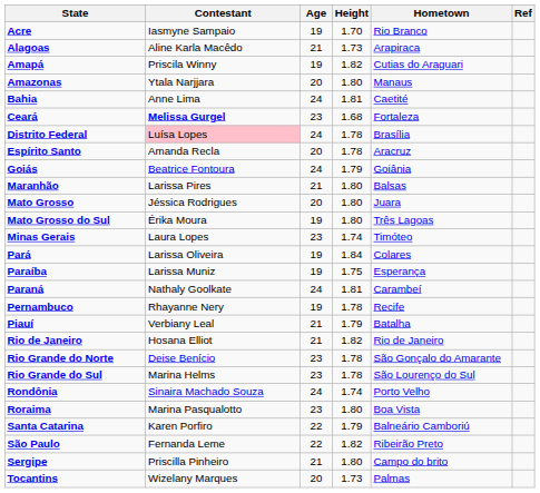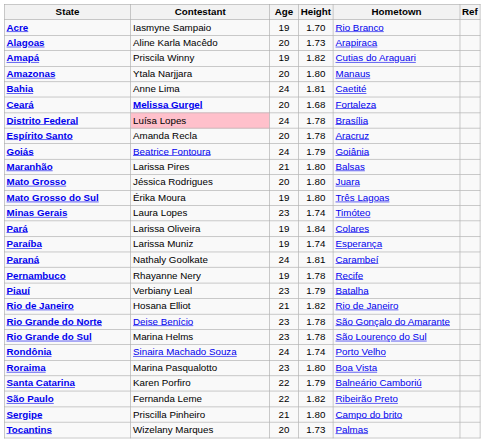Alagoas | Age: 21 -> 20
Ceará | Age: 23 -> 20
Paraíba | Height: 1.75 -> 1.74
Piauí | Age: 21 -> 23
